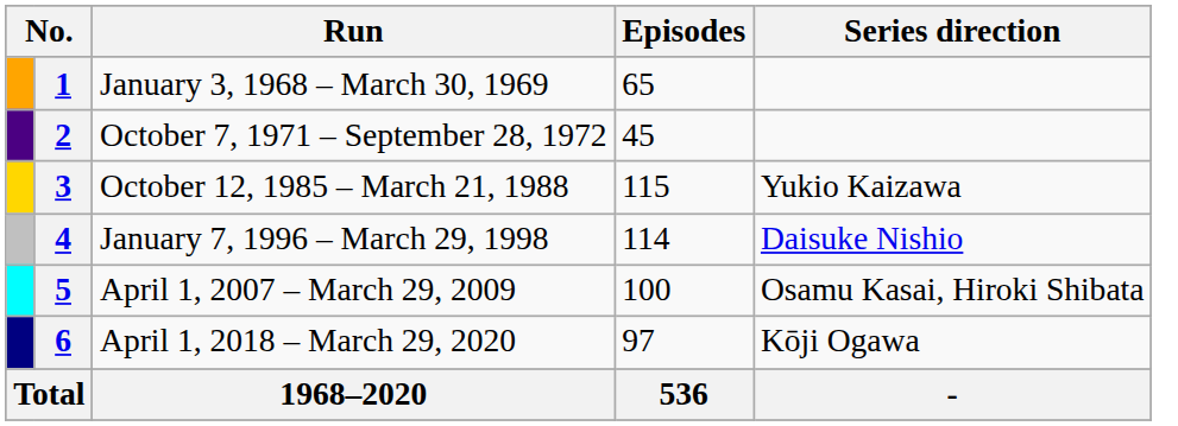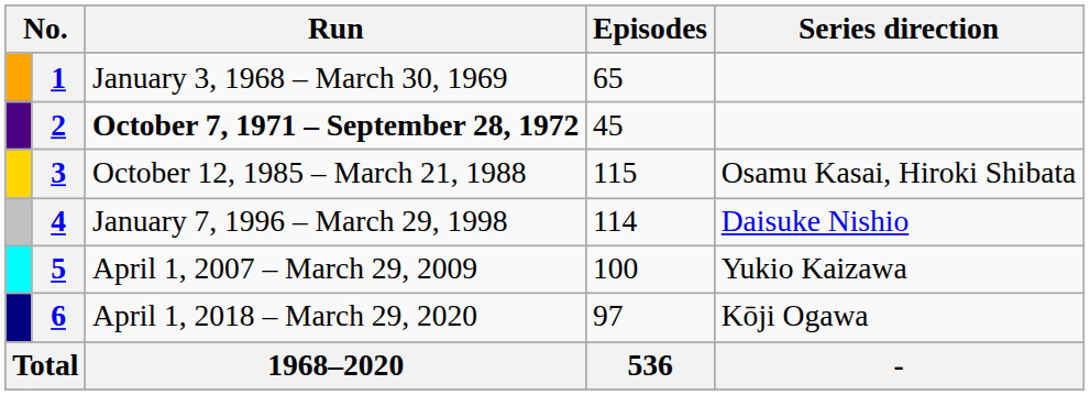2 | Run: normal -> bold
3 | Series direction: Yukio Kaizawa -> Osamu Kasai, Hiroki Shibata
5 | Series direction: Osamu Kasai, Hiroki Shibata -> Yukio Kaizawa
